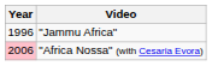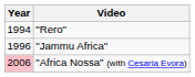+ row: 1994 | "Rero"
